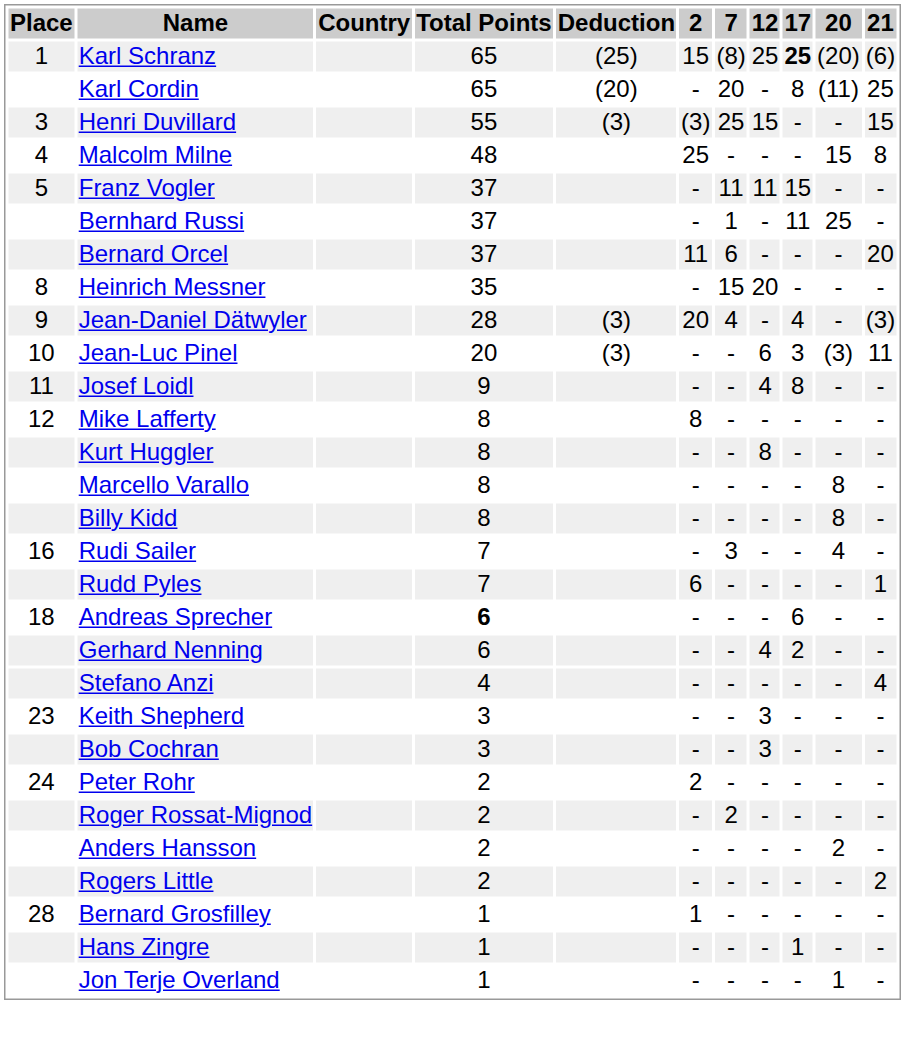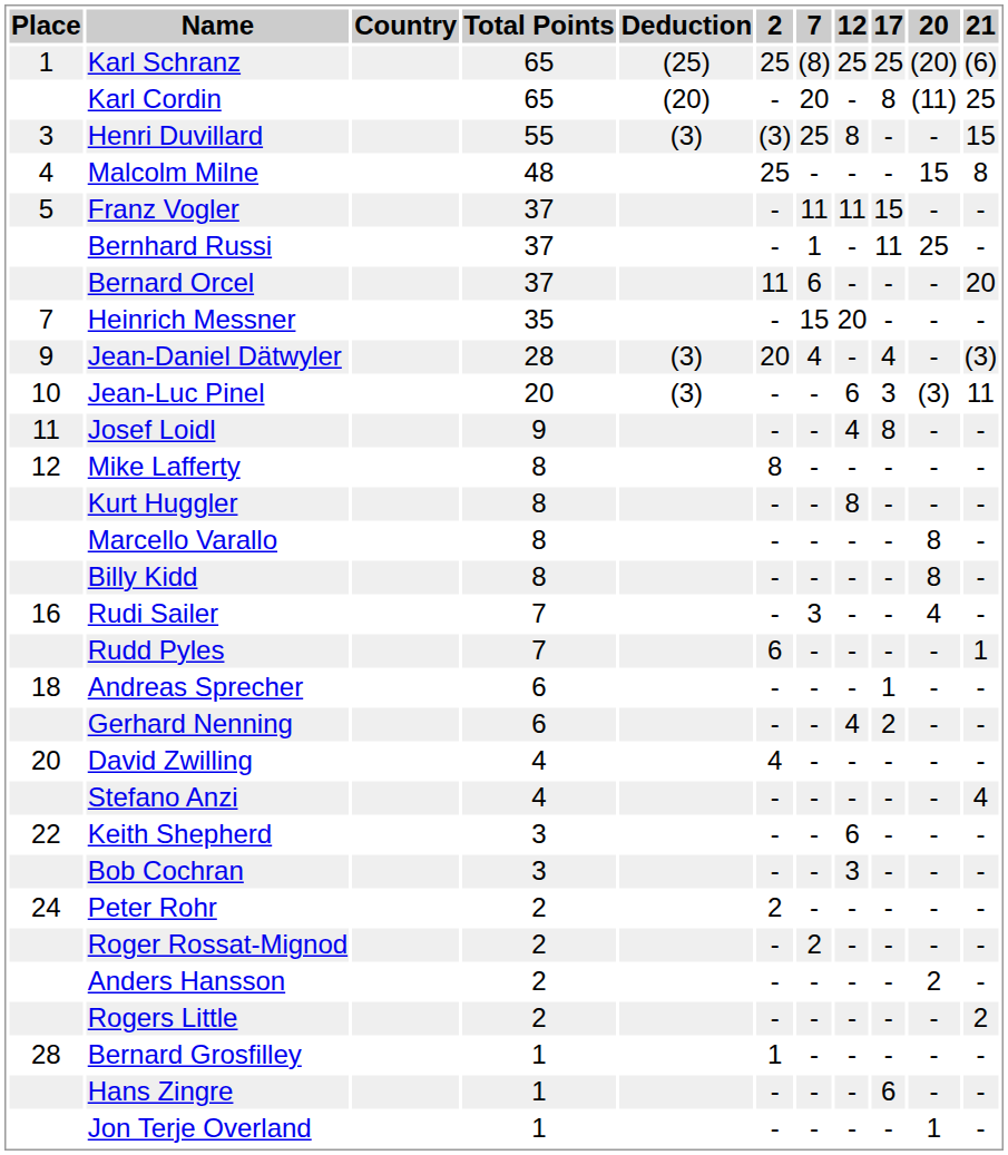Karl Schranz | 2: 15 -> 25
Karl Schranz | 17: bold -> normal
Henri Duvillard | 12: 15 -> 8
Heinrich Messner | Place: 8 -> 7
Andreas Sprecher | Total Points: bold -> normal
Andreas Sprecher | 17: 6 -> 1
+ row: 20 | David Zwilling | 4 | 4 | - | - | - | - | -
Keith Shepherd | Place: 23 -> 22
Keith Shepherd | 12: 3 -> 6
Hans Zingre | 17: 1 -> 6
